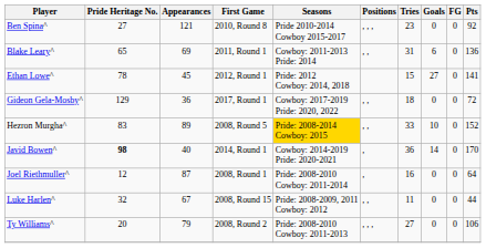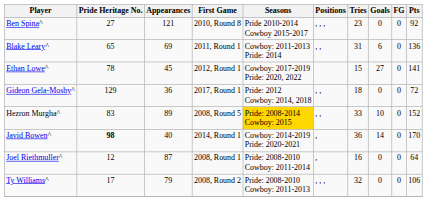Ethan Lowe^ | Seasons: Pride: 2012 Cowboy: 2014, 2018 -> Cowboy: 2017-2019 Pride: 2020, 2022
Gideon Gela-Mosby^ | Seasons: Cowboy: 2017-2019 Pride: 2020, 2022 -> Pride: 2012 Cowboy: 2014, 2018
- row: Luke Harlen^ | 32 | 67 | 2008, Round 15 | Pride: 2008-2009, 2011 Cowboy: 2012 | , , | 11 | 0 | 0 | 44
Ty Williams^ | Pride Heritage No.: 20 -> 17
Ty Williams^ | Tries: 27 -> 32
